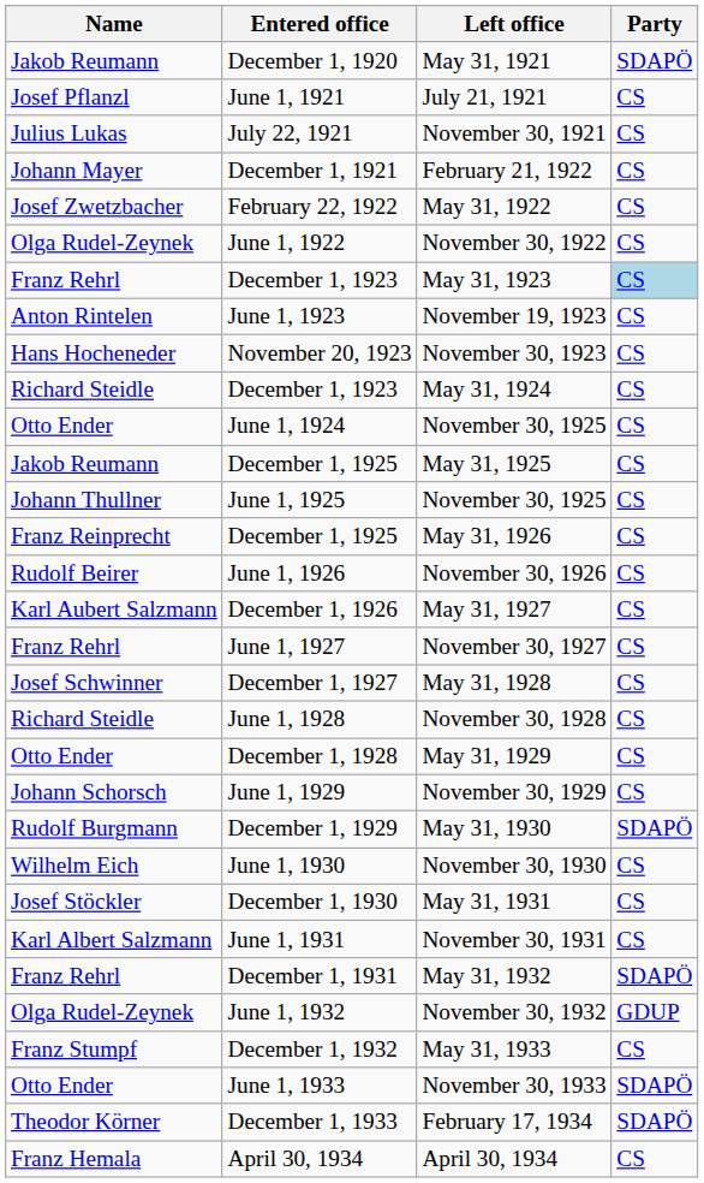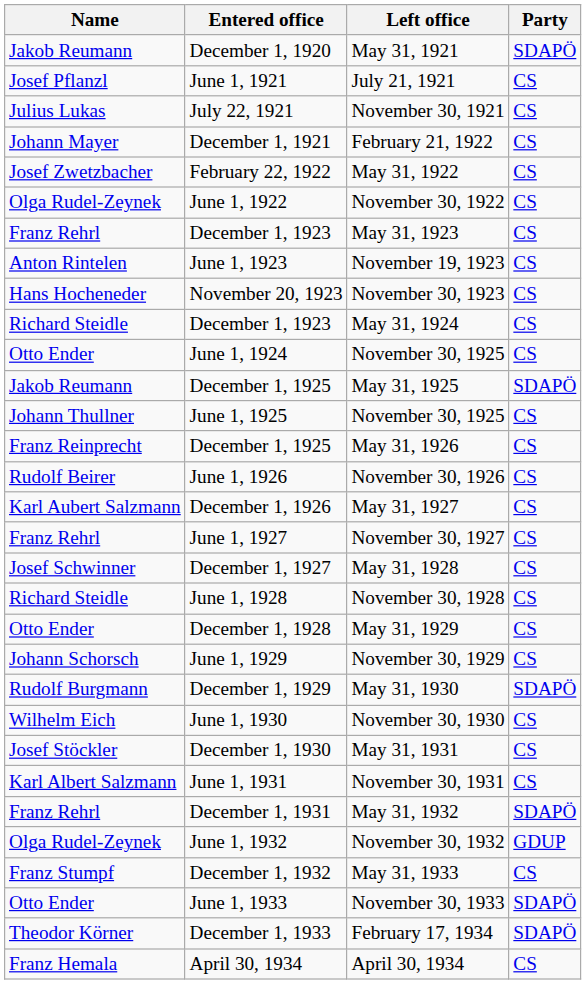May 31, 1923 | Party: lightblue background -> no background
May 31, 1925 | Party: CS -> SDAPÖ
